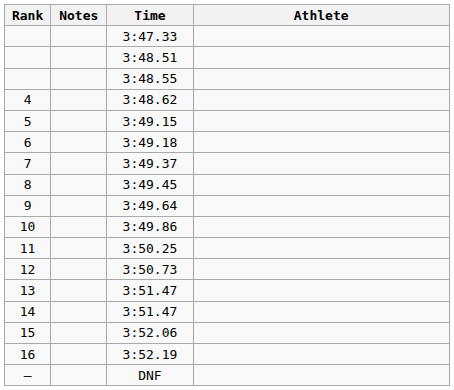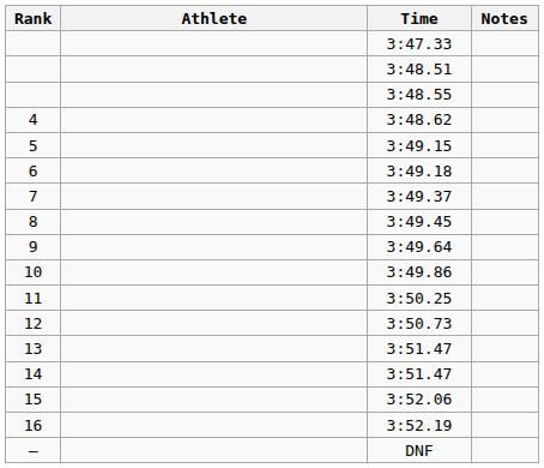columns swapped: Athlete <-> Notes
